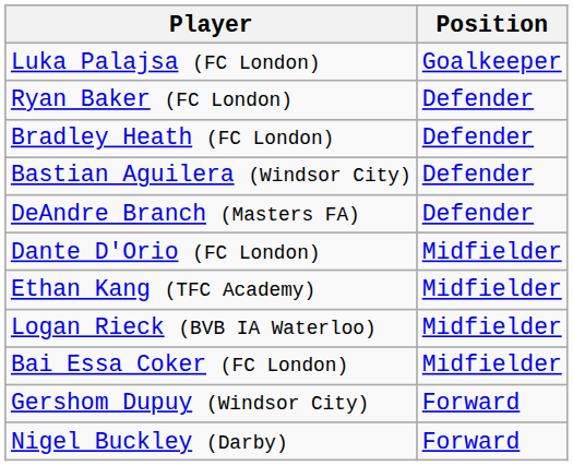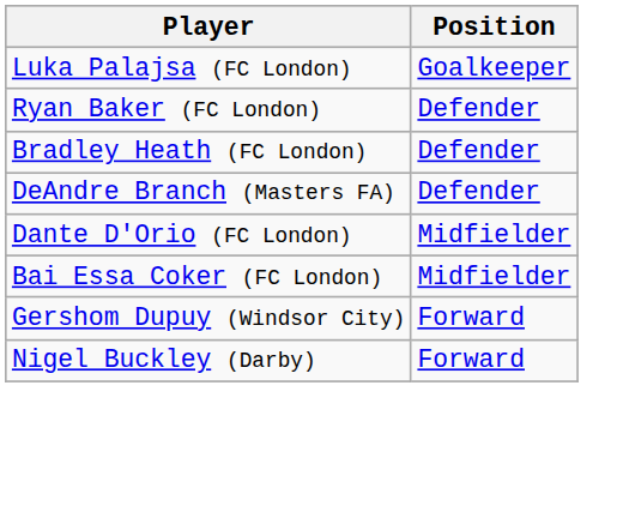- row: Bastian Aguilera (Windsor City) | Defender
- row: Ethan Kang (TFC Academy) | Midfielder
- row: Logan Rieck (BVB IA Waterloo) | Midfielder
